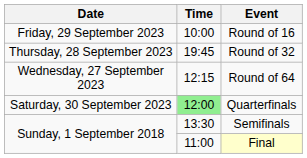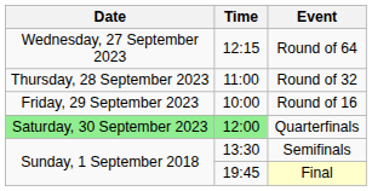rows swapped: Round of 64 <-> Round of 16
Round of 32 | Time: 19:45 -> 11:00
Quarterfinals | Date: no background -> lightgreen background
Final | Time: 11:00 -> 19:45
